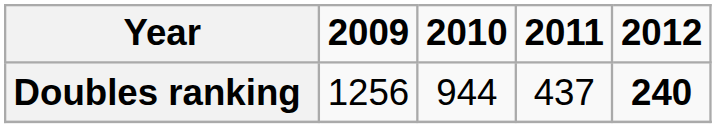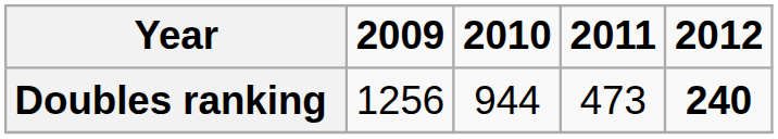Doubles ranking | 2011: 437 -> 473
